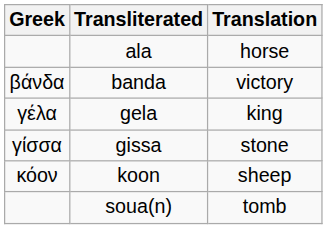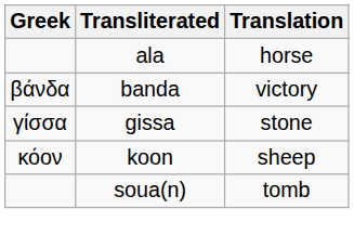- row: γέλα | gela | king
